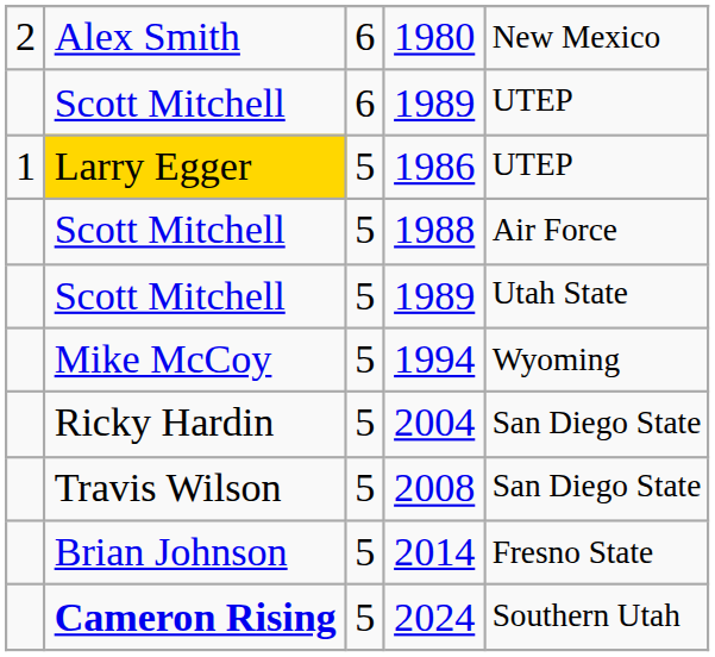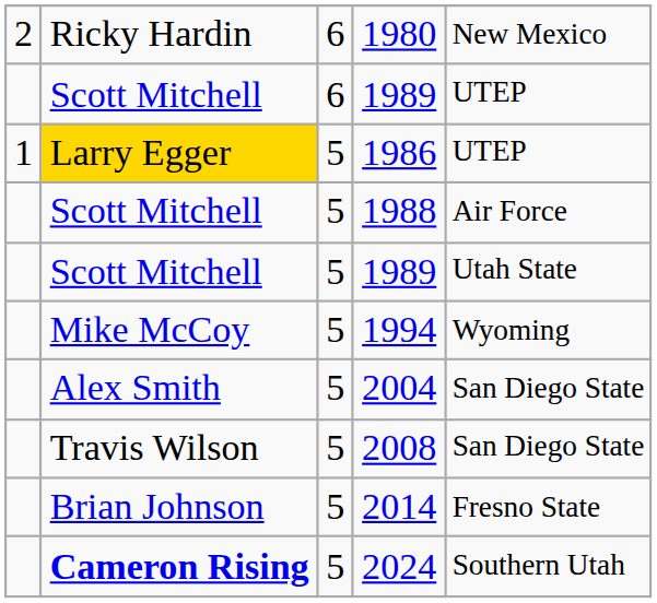1980 | column 2: Alex Smith -> Ricky Hardin
2004 | column 2: Ricky Hardin -> Alex Smith
